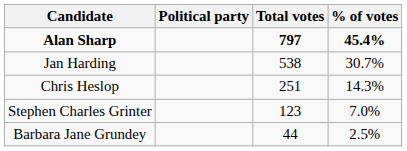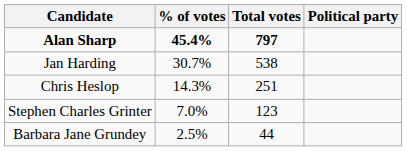columns swapped: Political party <-> % of votes
